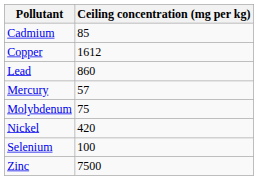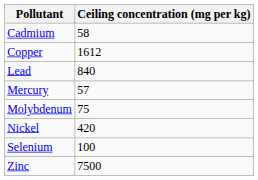Cadmium | Ceiling concentration (mg per kg): 85 -> 58
Lead | Ceiling concentration (mg per kg): 860 -> 840
